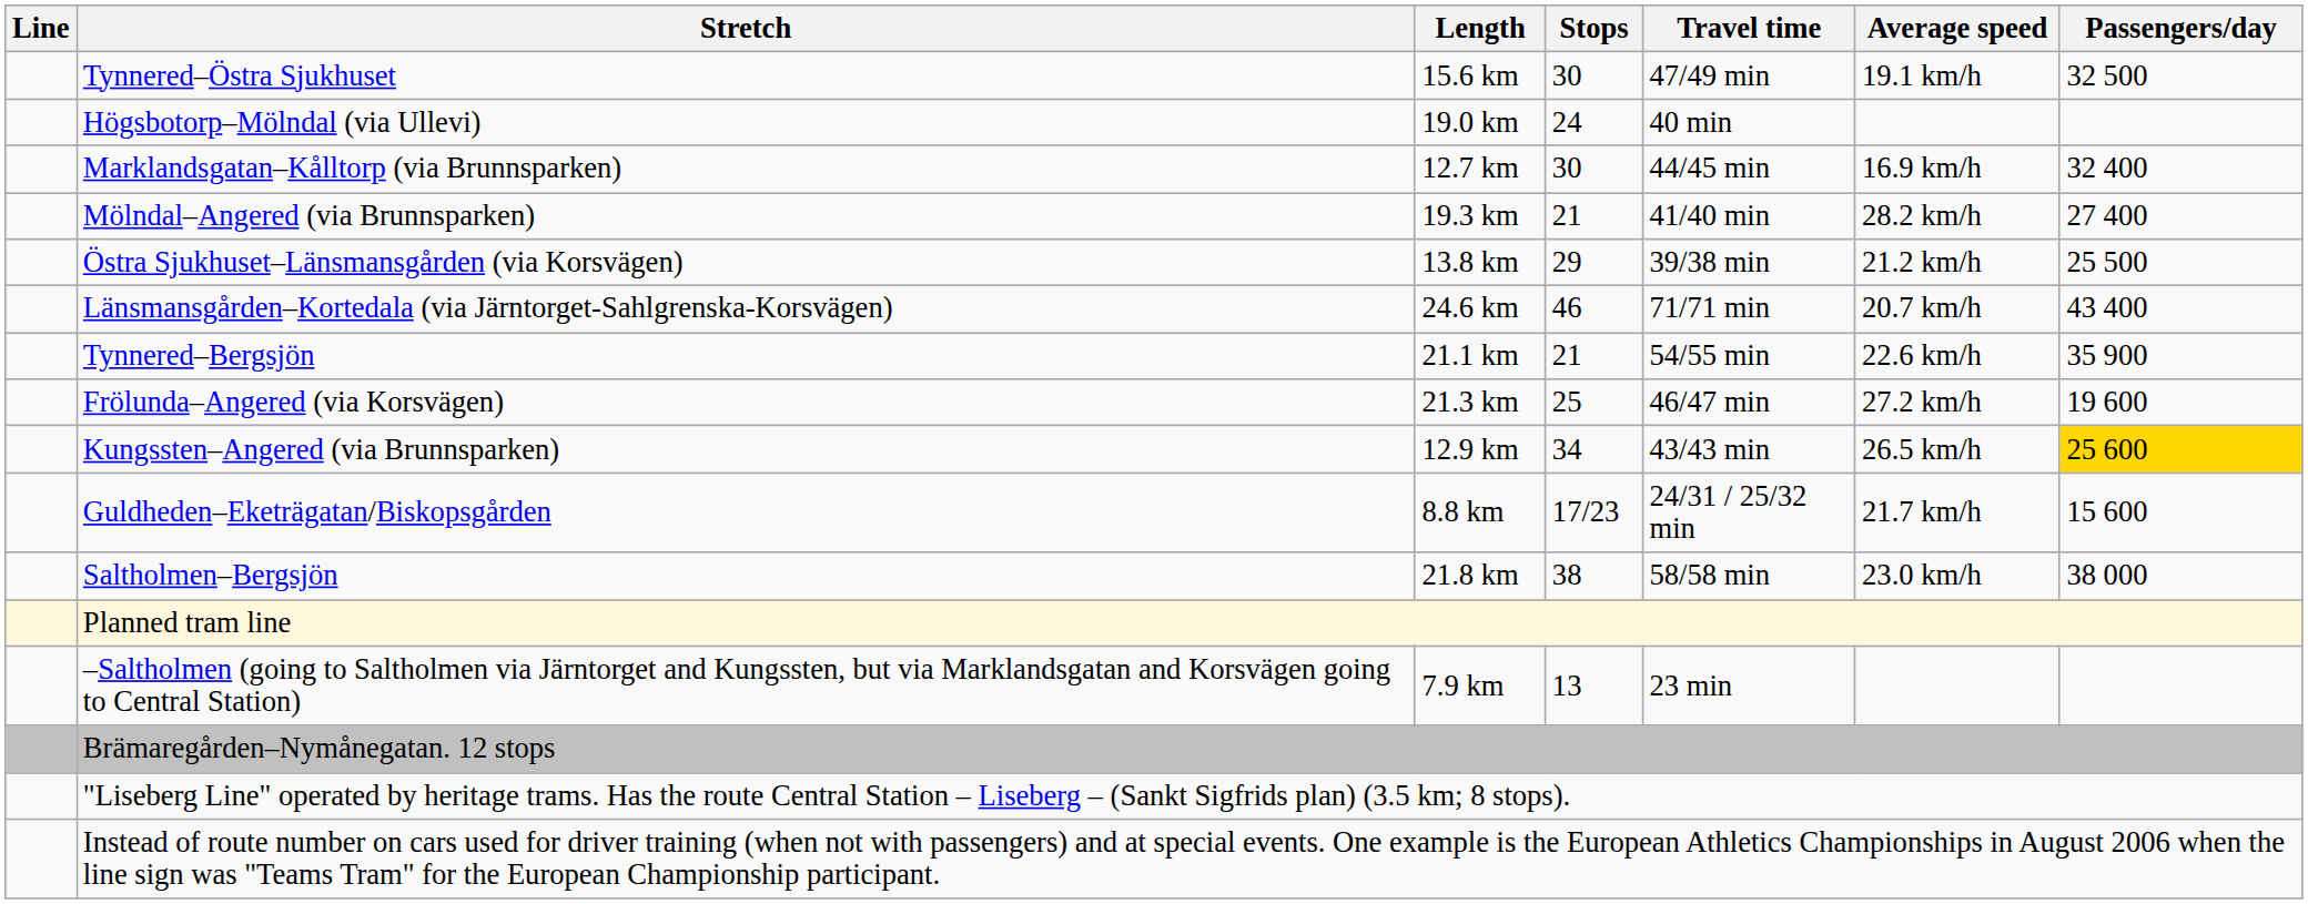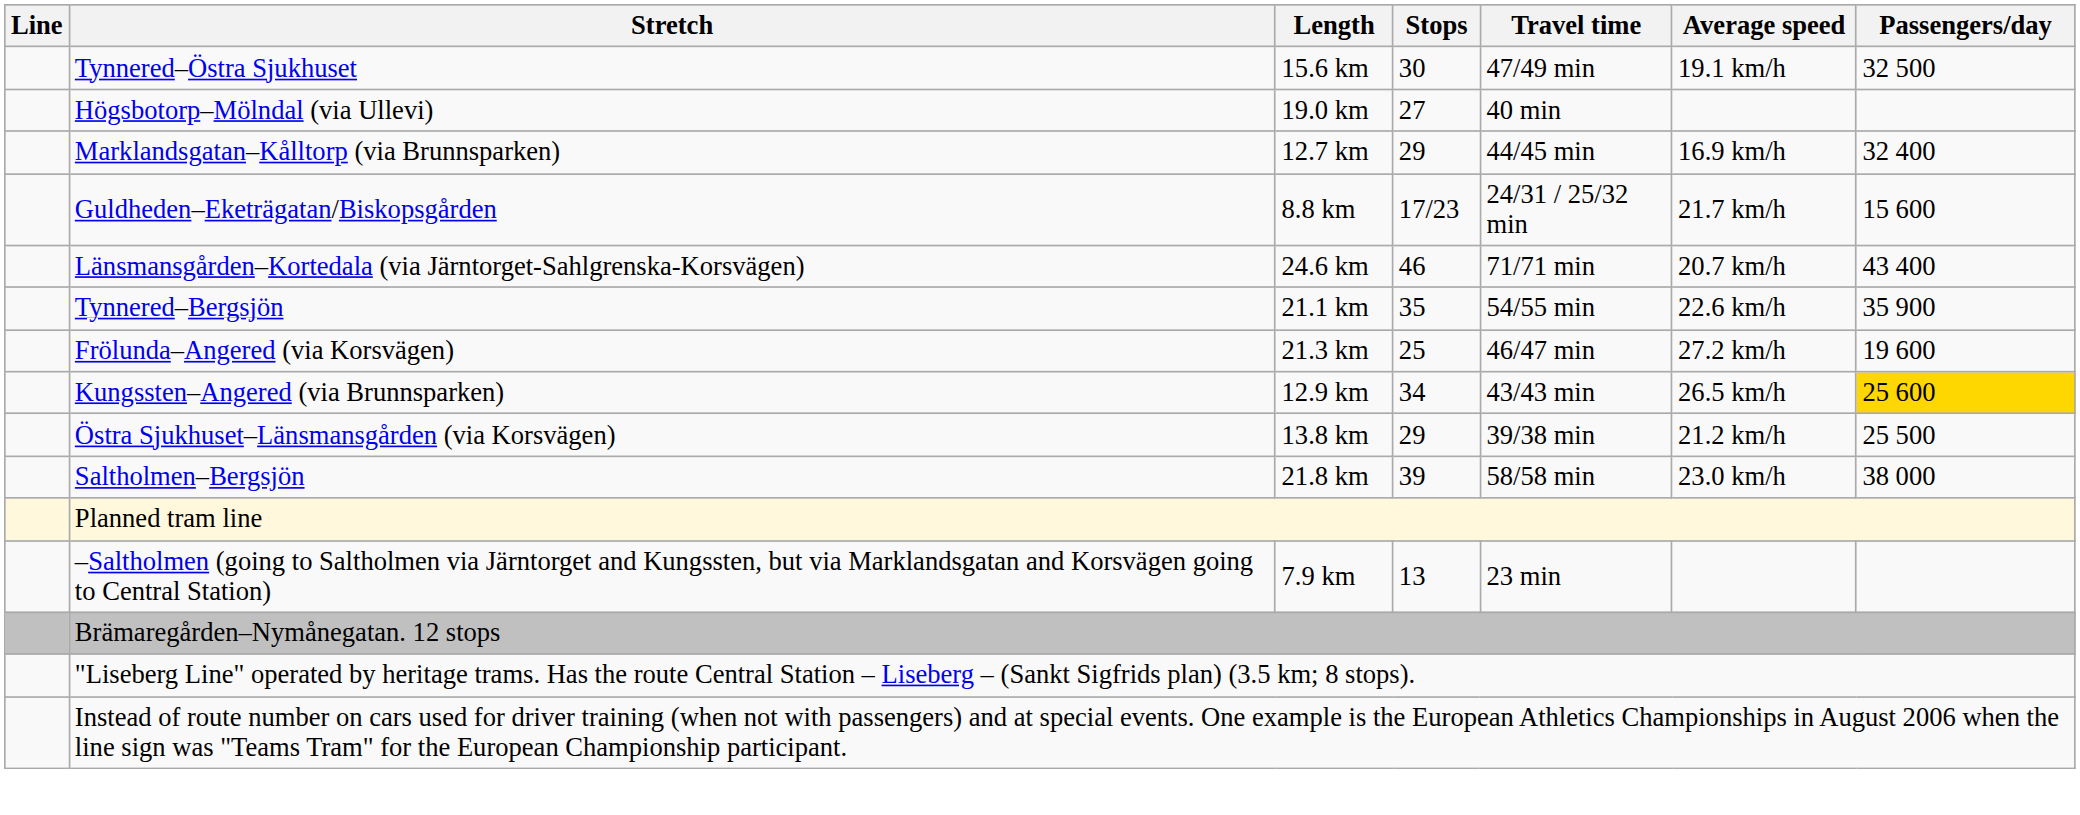Högsbotorp–Mölndal (via Ullevi) | Stops: 24 -> 27
Marklandsgatan–Kålltorp (via Brunnsparken) | Stops: 30 -> 29
- row: Mölndal–Angered (via Brunnsparken) | 19.3 km | 21 | 41/40 min | 28.2 km/h | 27 400
rows swapped: Östra Sjukhuset–Länsmansgården (via Korsvägen) <-> Guldheden–Eketrägatan/Biskopsgården
Tynnered–Bergsjön | Stops: 21 -> 35
Saltholmen–Bergsjön | Stops: 38 -> 39
